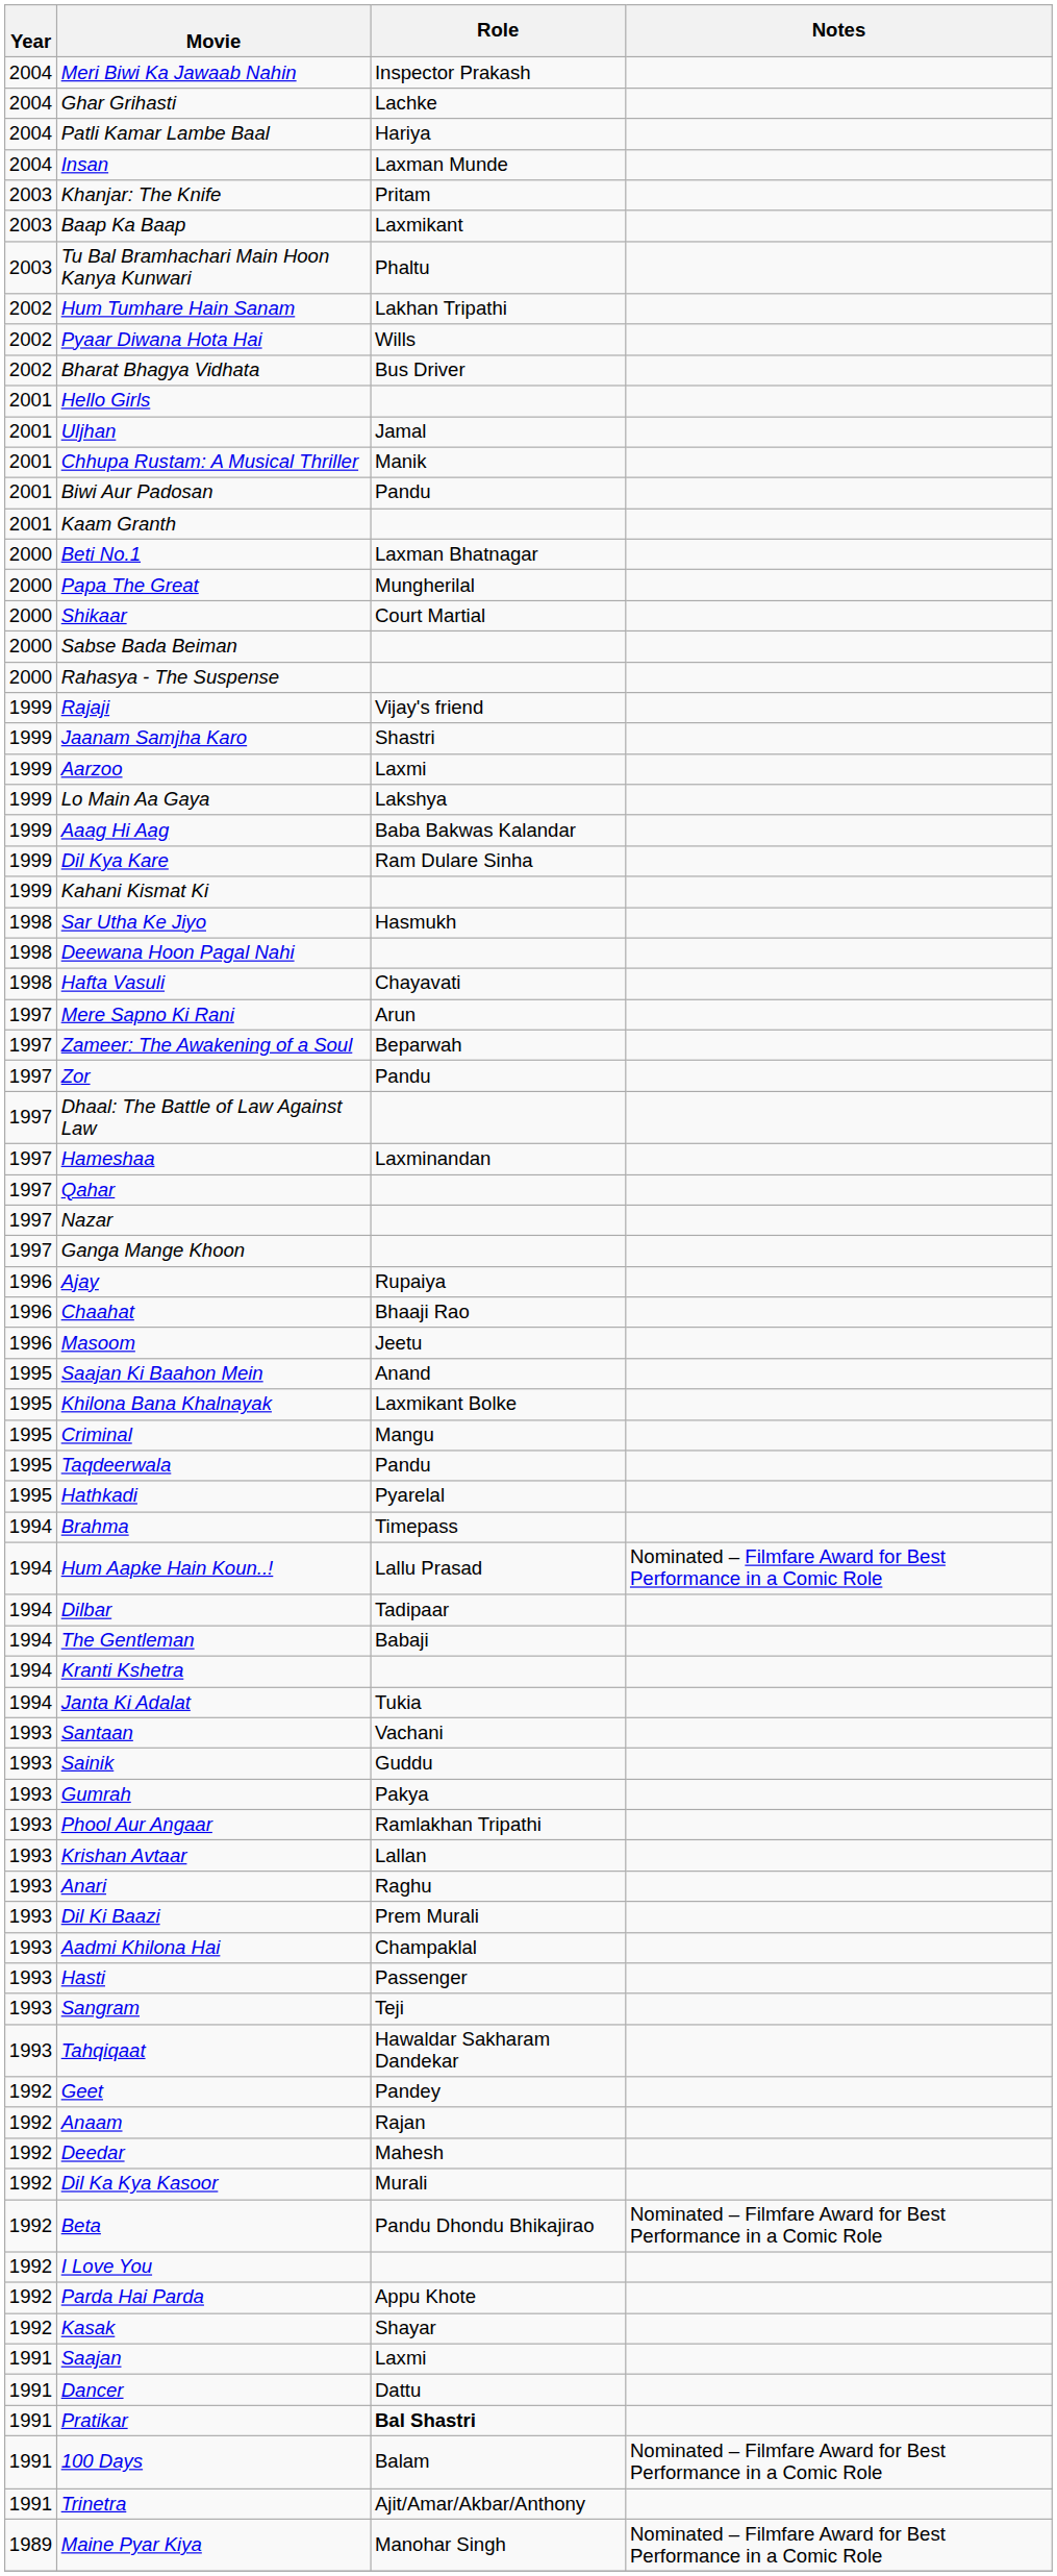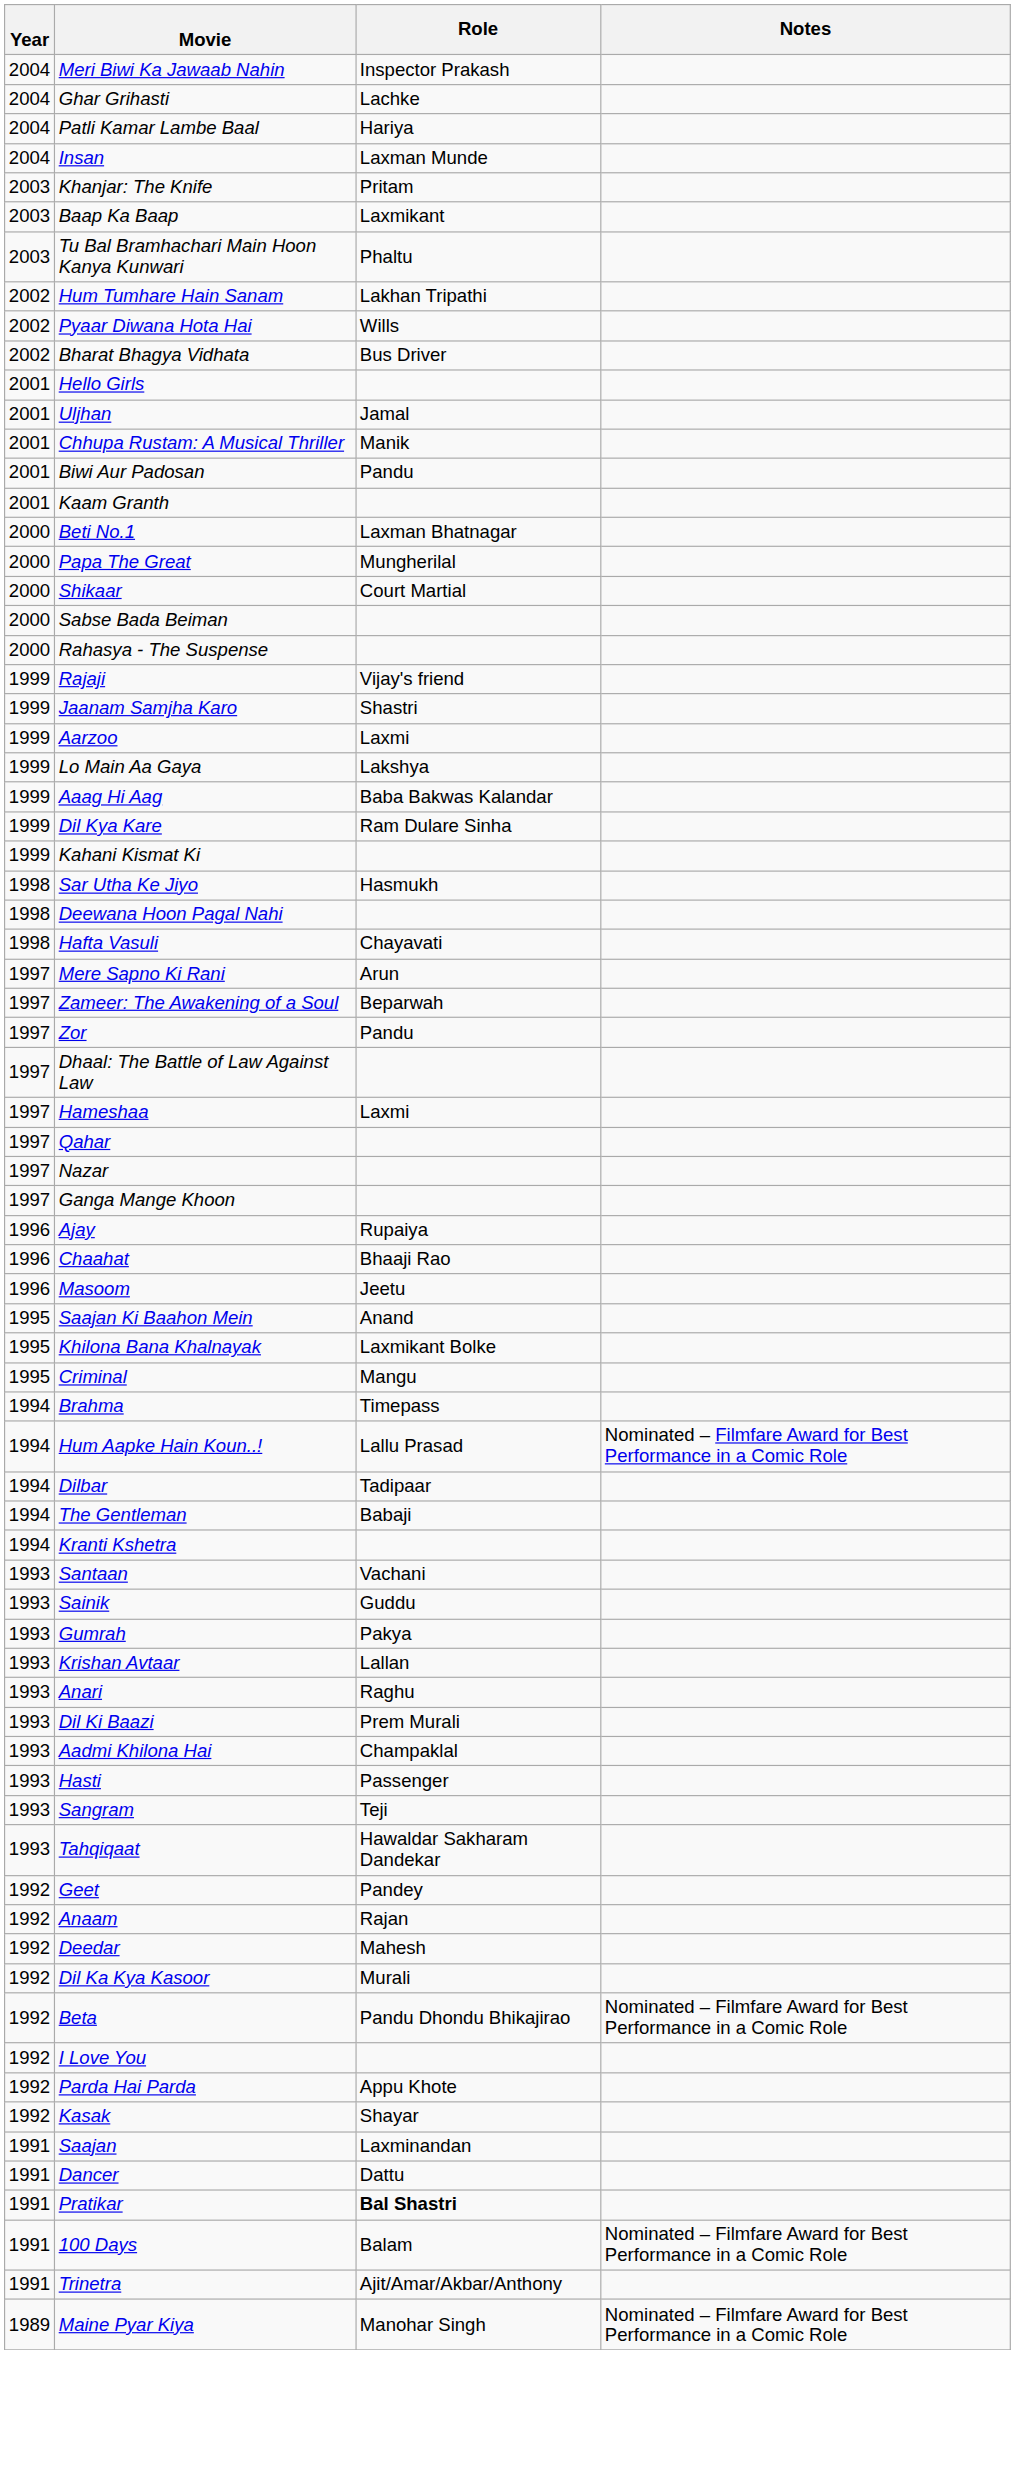Hameshaa | Role: Laxminandan -> Laxmi
- row: 1995 | Taqdeerwala | Pandu
- row: 1995 | Hathkadi | Pyarelal
- row: 1994 | Janta Ki Adalat | Tukia
- row: 1993 | Phool Aur Angaar | Ramlakhan Tripathi
Saajan | Role: Laxmi -> Laxminandan
